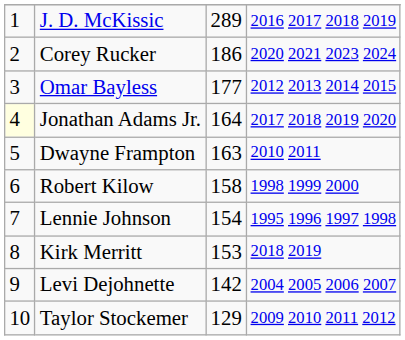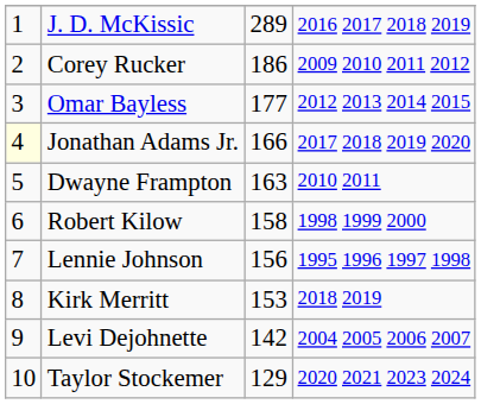Corey Rucker | column 4: 2020 2021 2023 2024 -> 2009 2010 2011 2012
Jonathan Adams Jr. | column 3: 164 -> 166
Lennie Johnson | column 3: 154 -> 156
Taylor Stockemer | column 4: 2009 2010 2011 2012 -> 2020 2021 2023 2024
